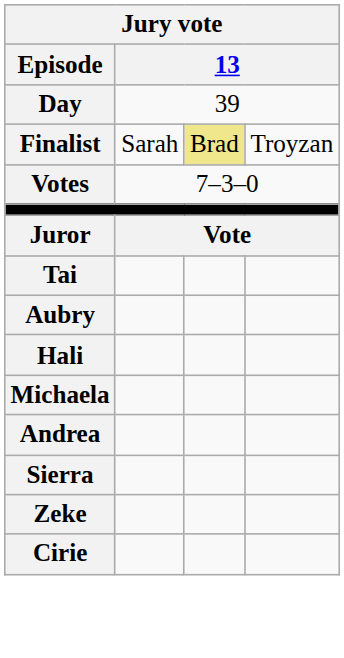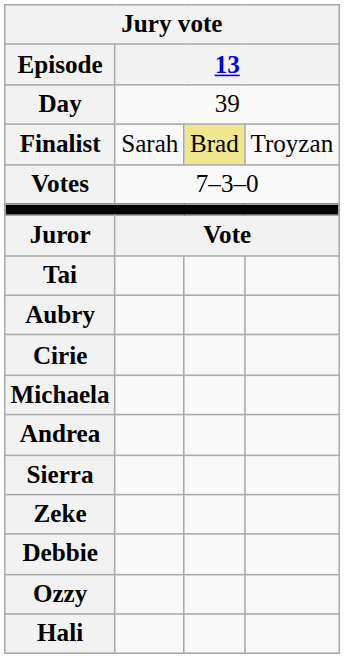rows swapped: Cirie <-> Hali
+ row: Debbie
+ row: Ozzy
